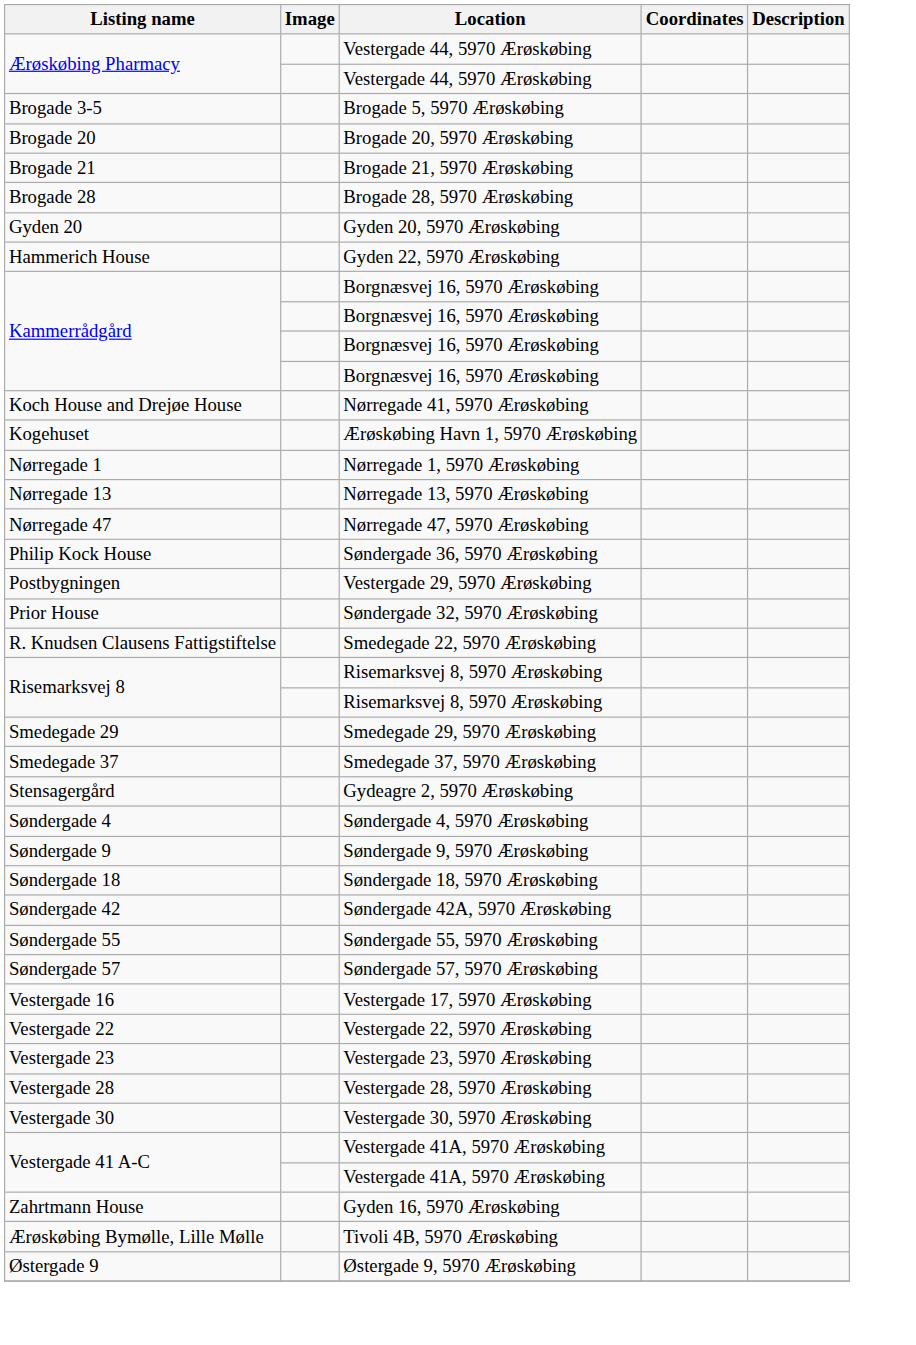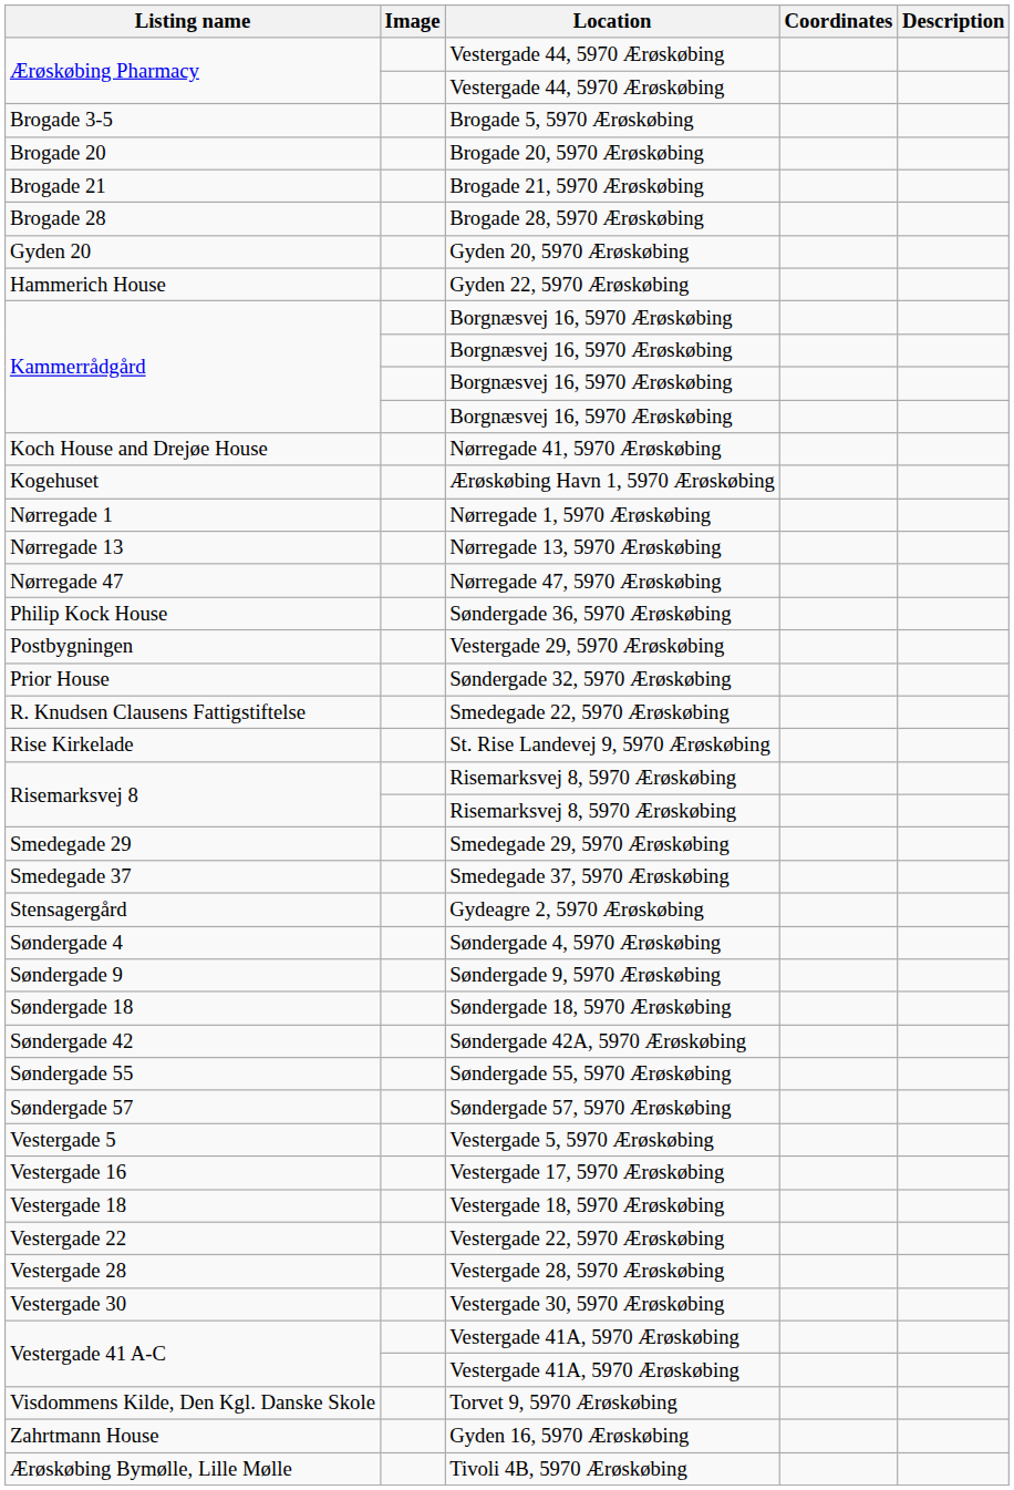+ row: Rise Kirkelade | St. Rise Landevej 9, 5970 Ærøskøbing
+ row: Vestergade 5 | Vestergade 5, 5970 Ærøskøbing
+ row: Vestergade 18 | Vestergade 18, 5970 Ærøskøbing
- row: Vestergade 23 | Vestergade 23, 5970 Ærøskøbing
+ row: Visdommens Kilde, Den Kgl. Danske Skole | Torvet 9, 5970 Ærøskøbing
- row: Østergade 9 | Østergade 9, 5970 Ærøskøbing
